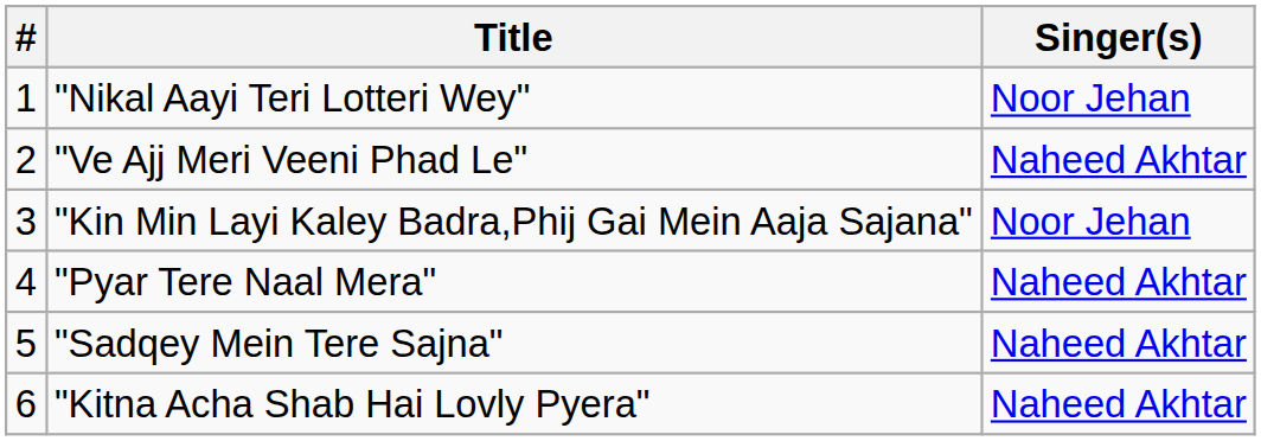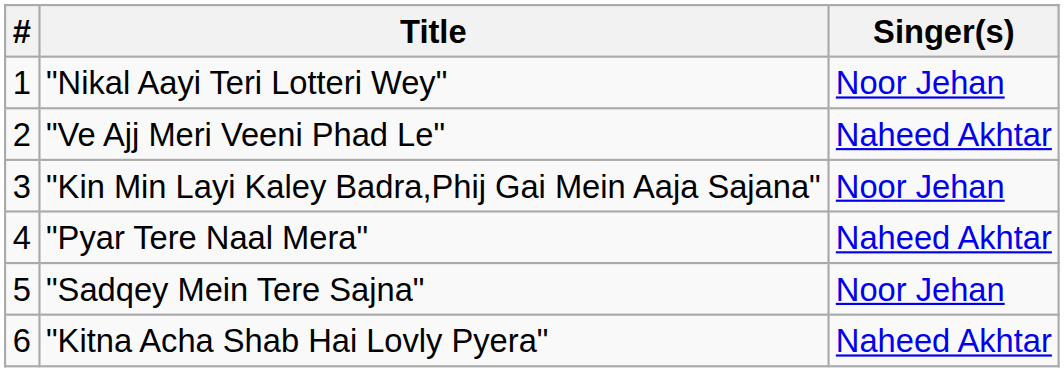"Sadqey Mein Tere Sajna" | Singer(s): Naheed Akhtar -> Noor Jehan
